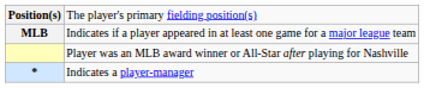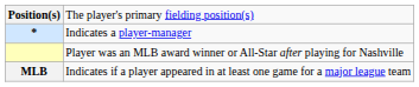rows swapped: MLB <-> *
